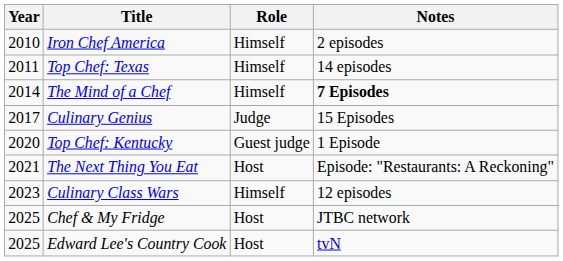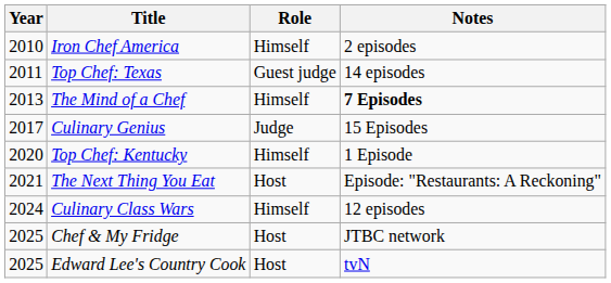Top Chef: Texas | Role: Himself -> Guest judge
The Mind of a Chef | Year: 2014 -> 2013
Top Chef: Kentucky | Role: Guest judge -> Himself
Culinary Class Wars | Year: 2023 -> 2024
